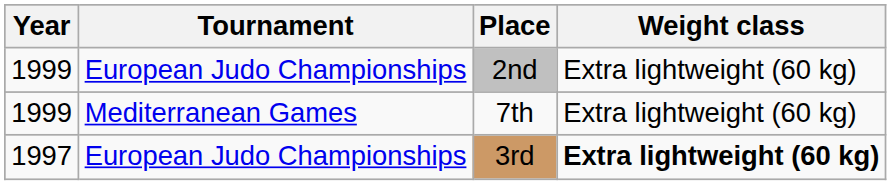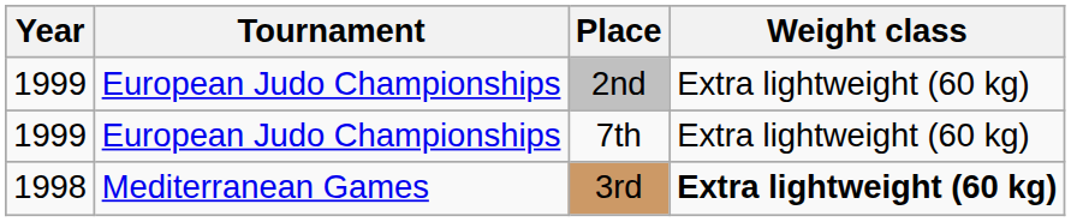7th | Tournament: Mediterranean Games -> European Judo Championships
3rd | Year: 1997 -> 1998
3rd | Tournament: European Judo Championships -> Mediterranean Games
